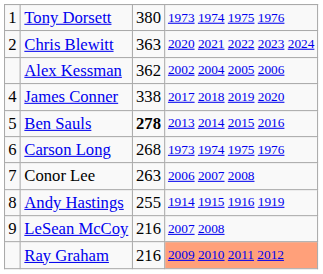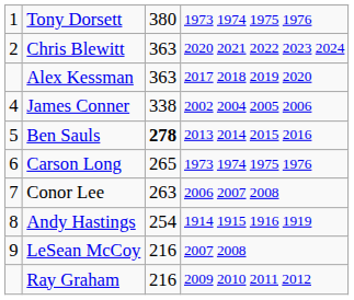Alex Kessman | column 3: 362 -> 363
Alex Kessman | column 4: 2002 2004 2005 2006 -> 2017 2018 2019 2020
James Conner | column 4: 2017 2018 2019 2020 -> 2002 2004 2005 2006
Carson Long | column 3: 268 -> 265
Andy Hastings | column 3: 255 -> 254
Ray Graham | column 4: lightsalmon background -> no background
